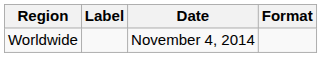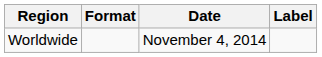columns swapped: Format <-> Label
